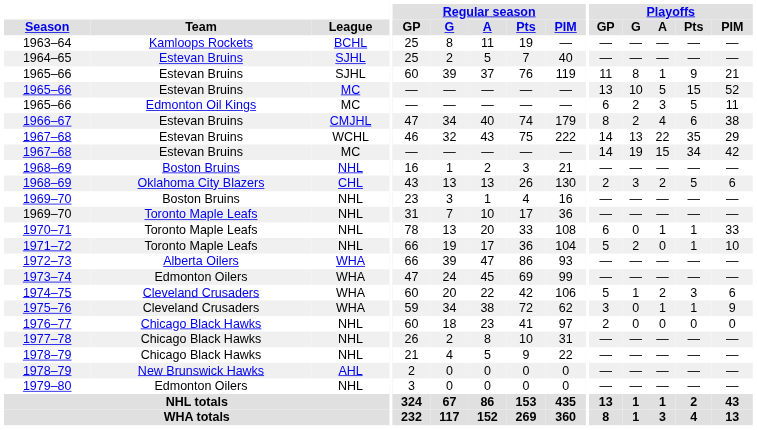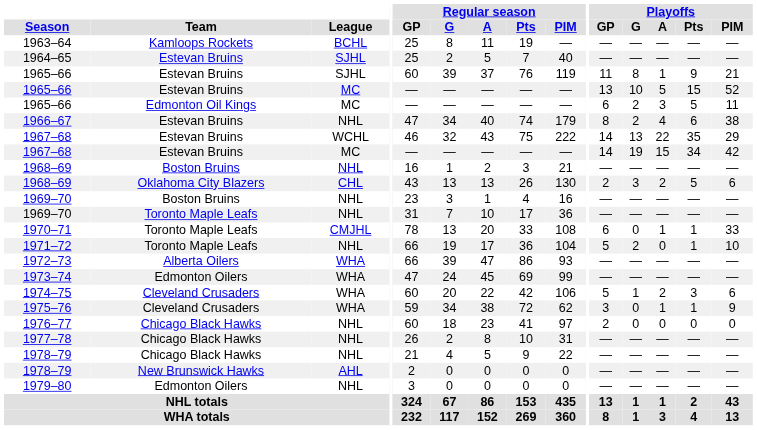1966–67 | League: CMJHL -> NHL
1970–71 | League: NHL -> CMJHL
